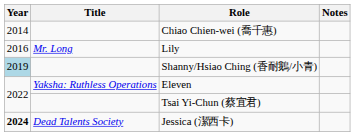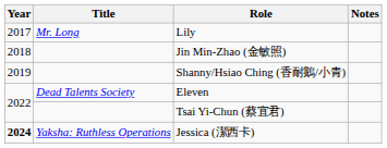- row: 2014 | Chiao Chien-wei (喬千惠)
Lily | Year: 2016 -> 2017
+ row: 2018 | Jin Min-Zhao (金敏照)
Shanny/Hsiao Ching (香耐鵝/小青) | Year: lightblue background -> no background
Eleven | Title: Yaksha: Ruthless Operations -> Dead Talents Society
Jessica (潔西卡) | Title: Dead Talents Society -> Yaksha: Ruthless Operations
